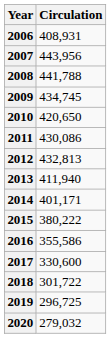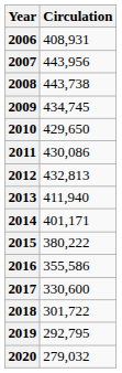2008 | Circulation: 441,788 -> 443,738
2010 | Circulation: 420,650 -> 429,650
2019 | Circulation: 296,725 -> 292,795
